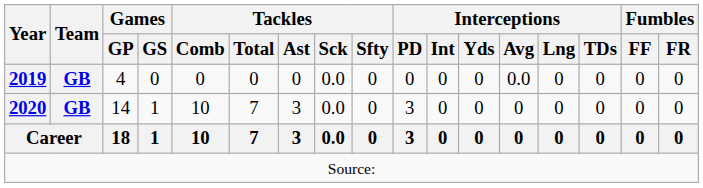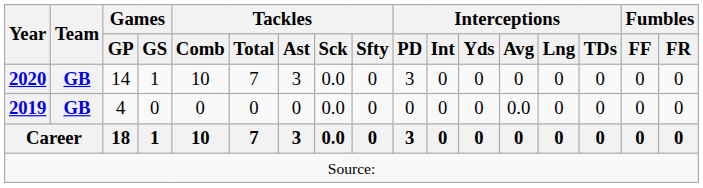rows swapped: 2019 <-> 2020
